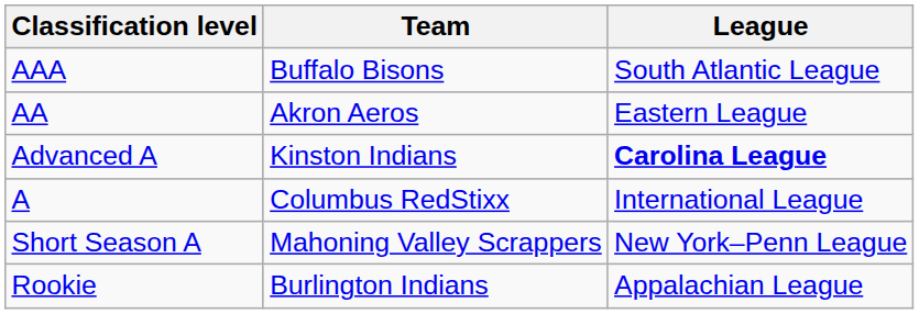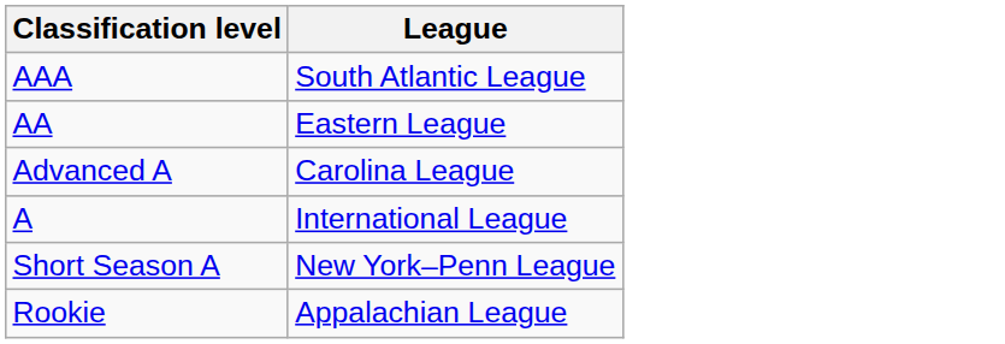- column: Team | Buffalo Bisons | Akron Aeros | Kinston Indians | Columbus RedStixx | Mahoning Valley Scrappers | Burlington Indians
Advanced A | League: bold -> normal
